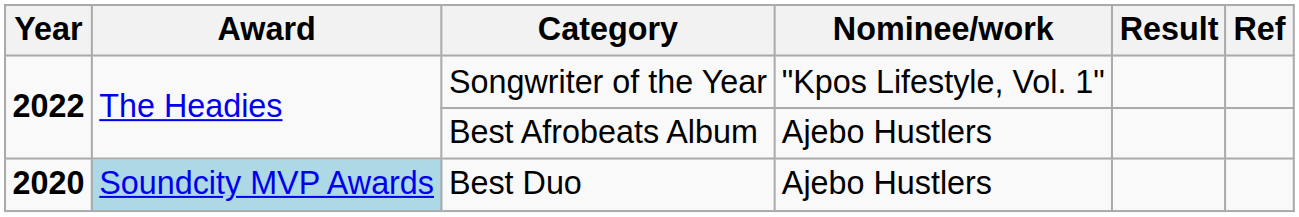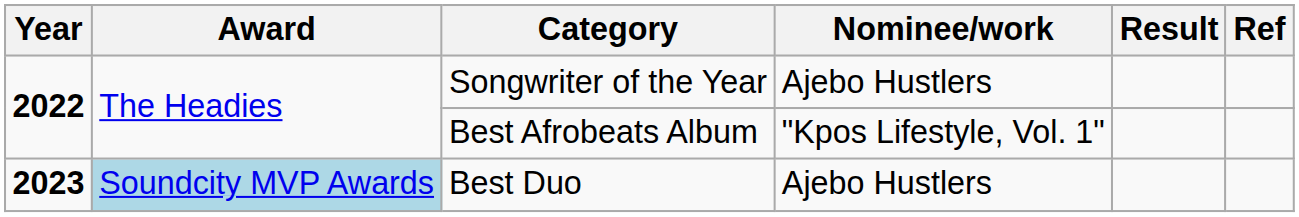Songwriter of the Year | Nominee/work: "Kpos Lifestyle, Vol. 1" -> Ajebo Hustlers
Best Afrobeats Album | Nominee/work: Ajebo Hustlers -> "Kpos Lifestyle, Vol. 1"
Best Duo | Year: 2020 -> 2023
